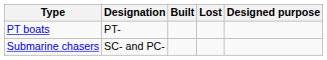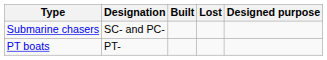rows swapped: PT boats <-> Submarine chasers
